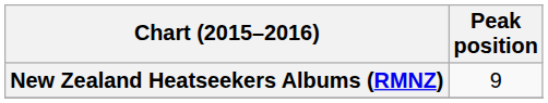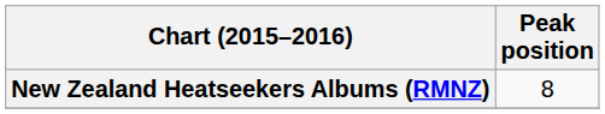New Zealand Heatseekers Albums (RMNZ) | Peak position: 9 -> 8
